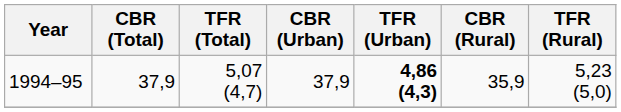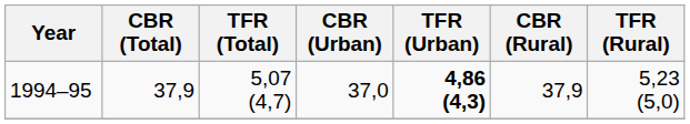1994–95 | CBR (Urban): 37,9 -> 37,0
1994–95 | CBR (Rural): 35,9 -> 37,9
